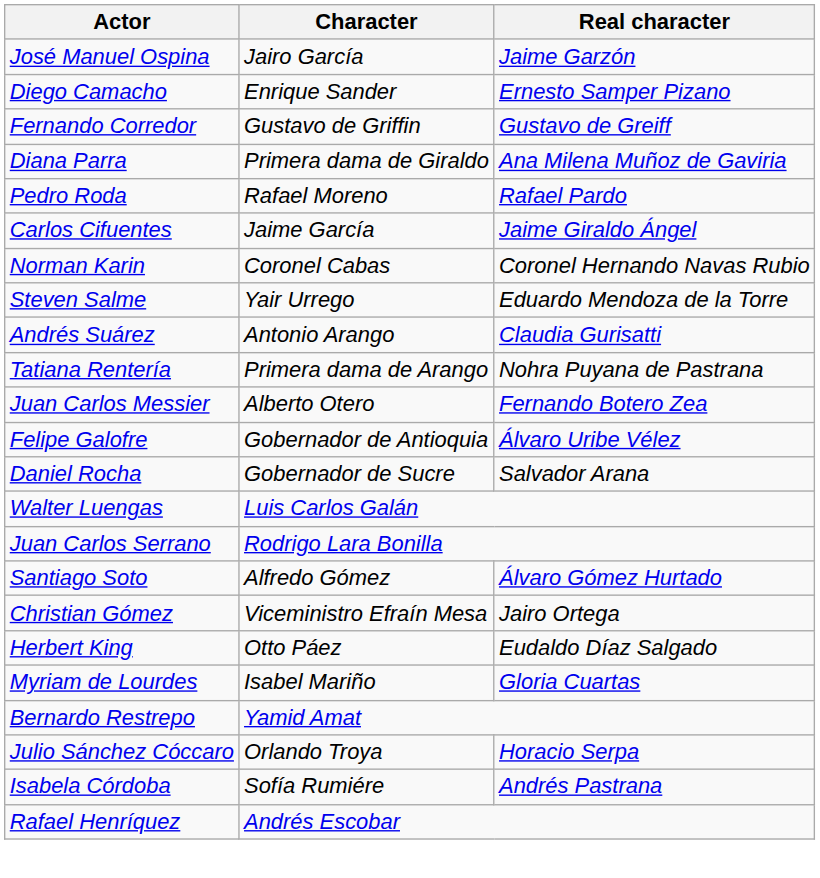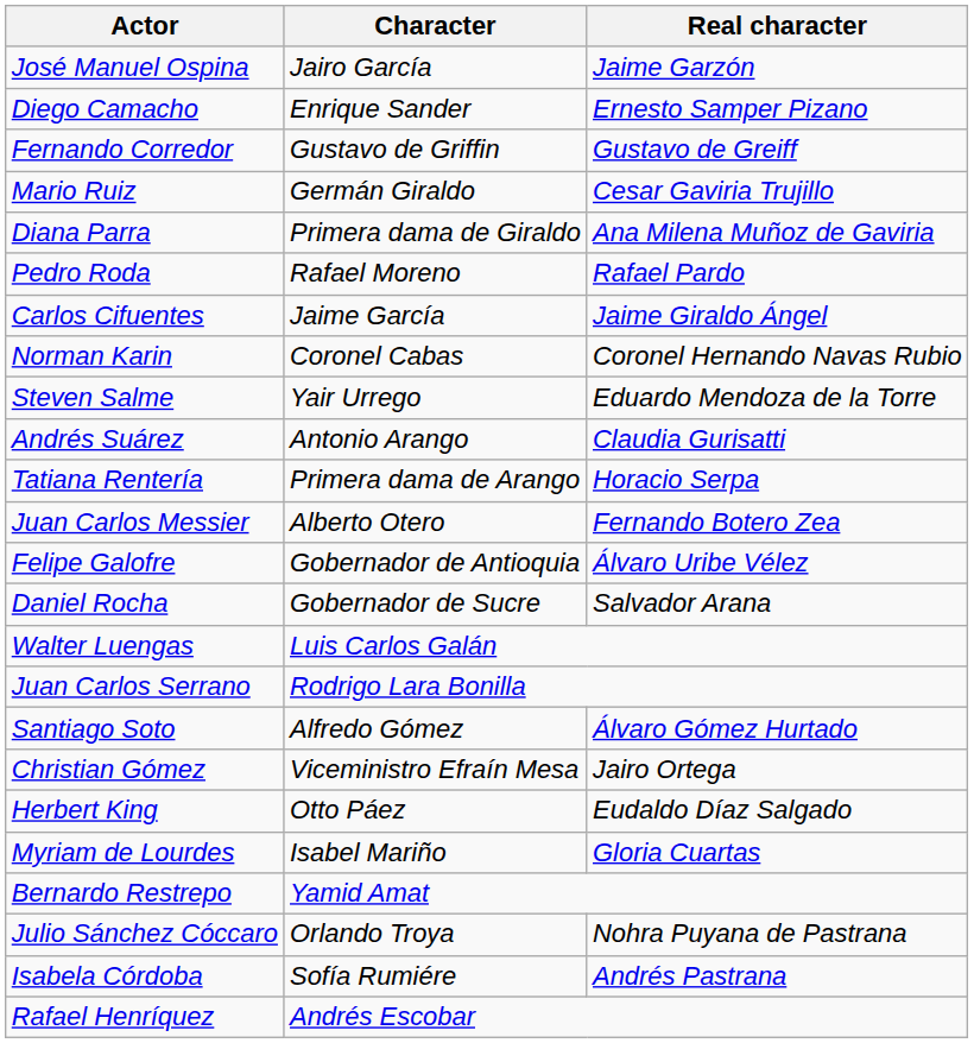+ row: Mario Ruiz | Germán Giraldo | Cesar Gaviria Trujillo
Tatiana Rentería | Real character: Nohra Puyana de Pastrana -> Horacio Serpa
Julio Sánchez Cóccaro | Real character: Horacio Serpa -> Nohra Puyana de Pastrana
